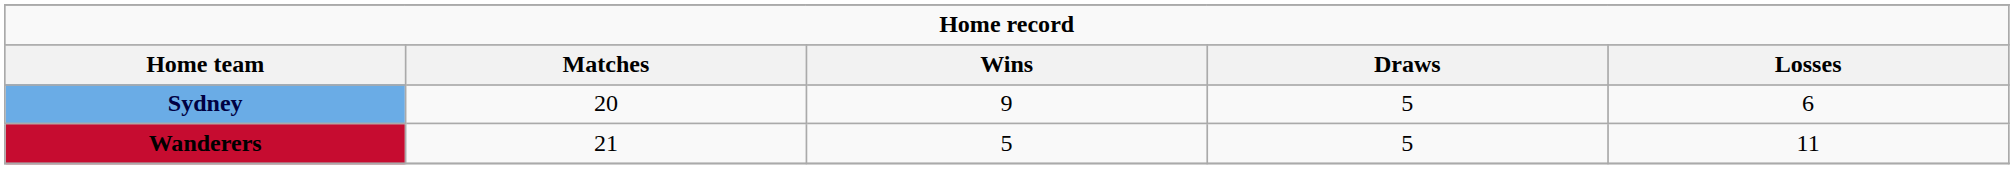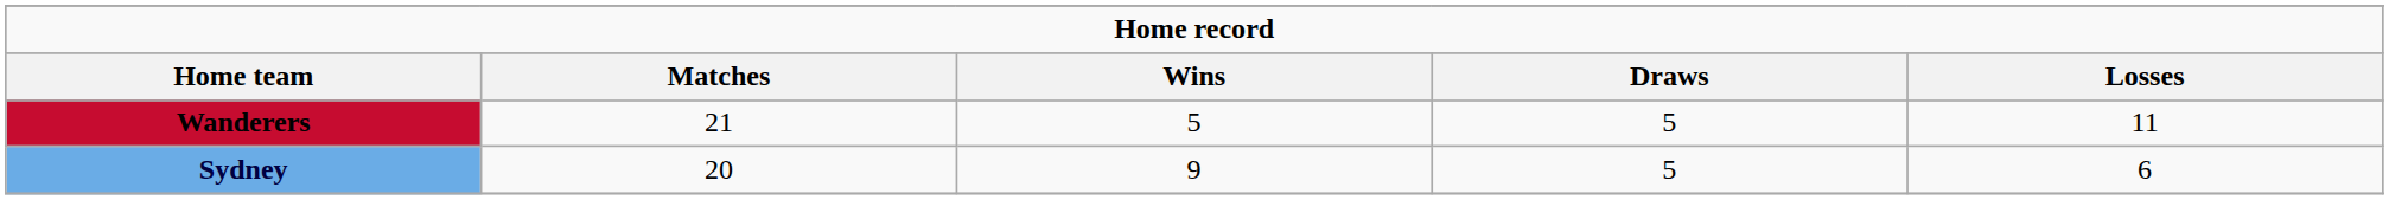rows swapped: Sydney <-> Wanderers
